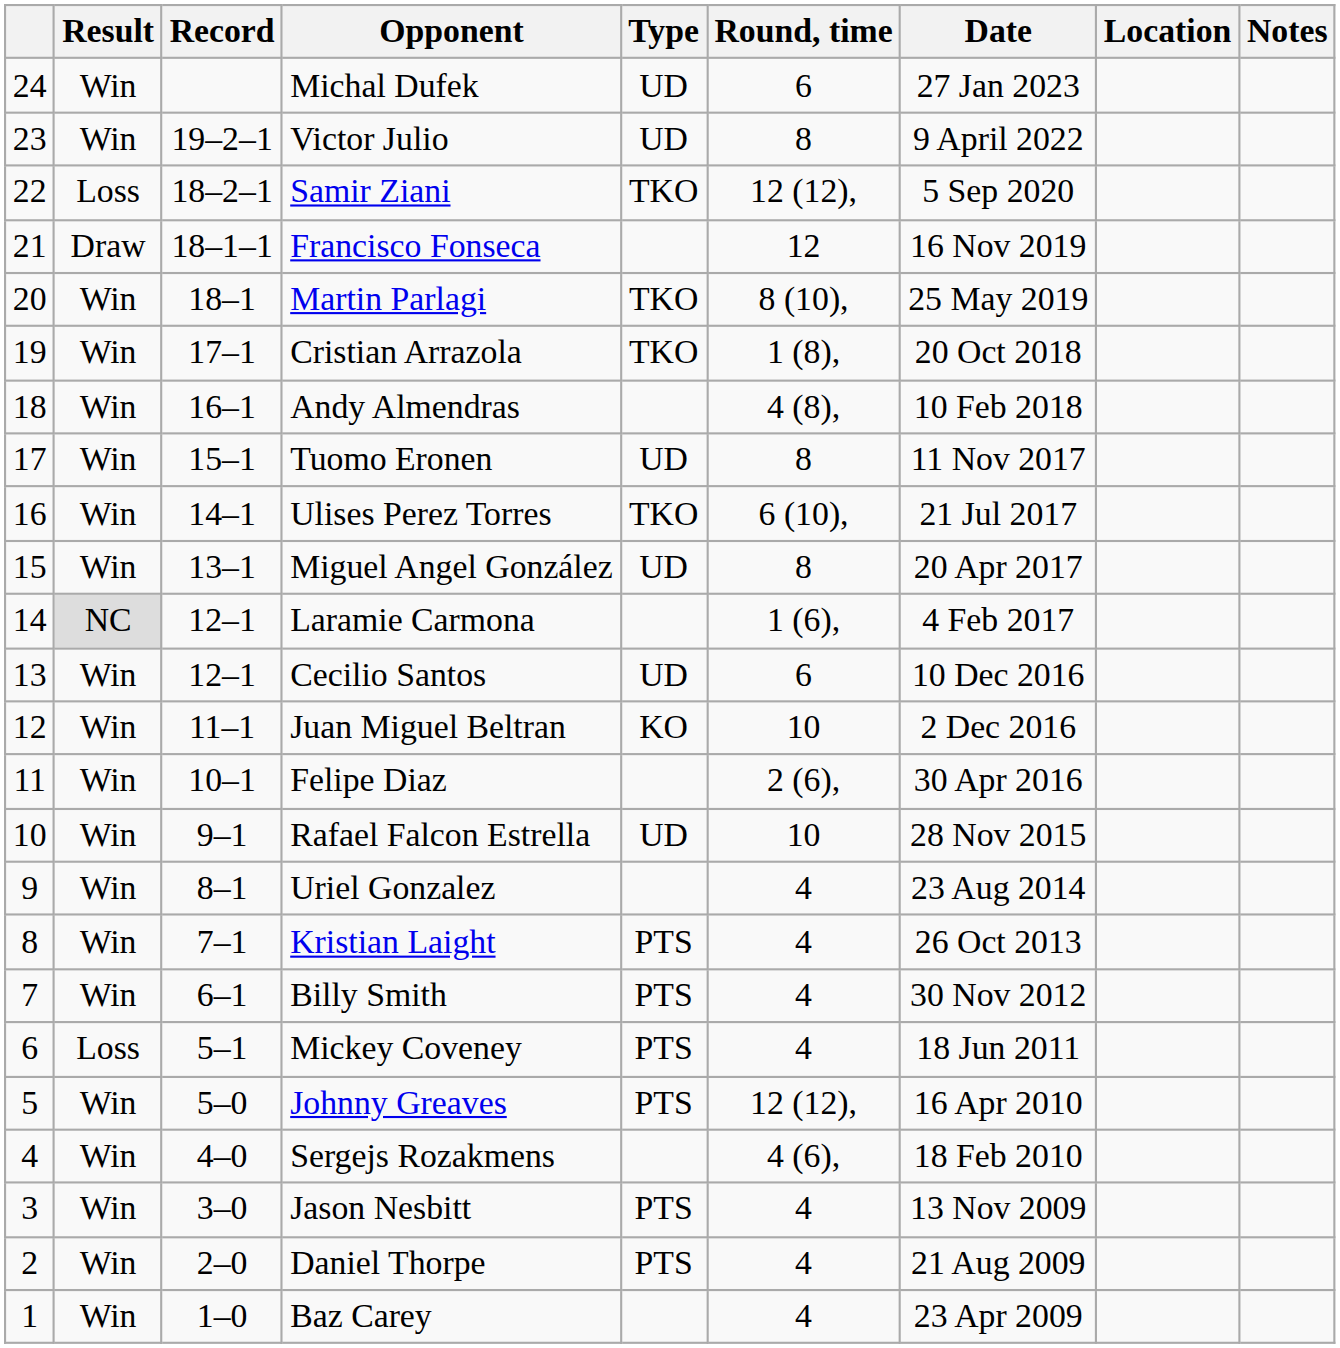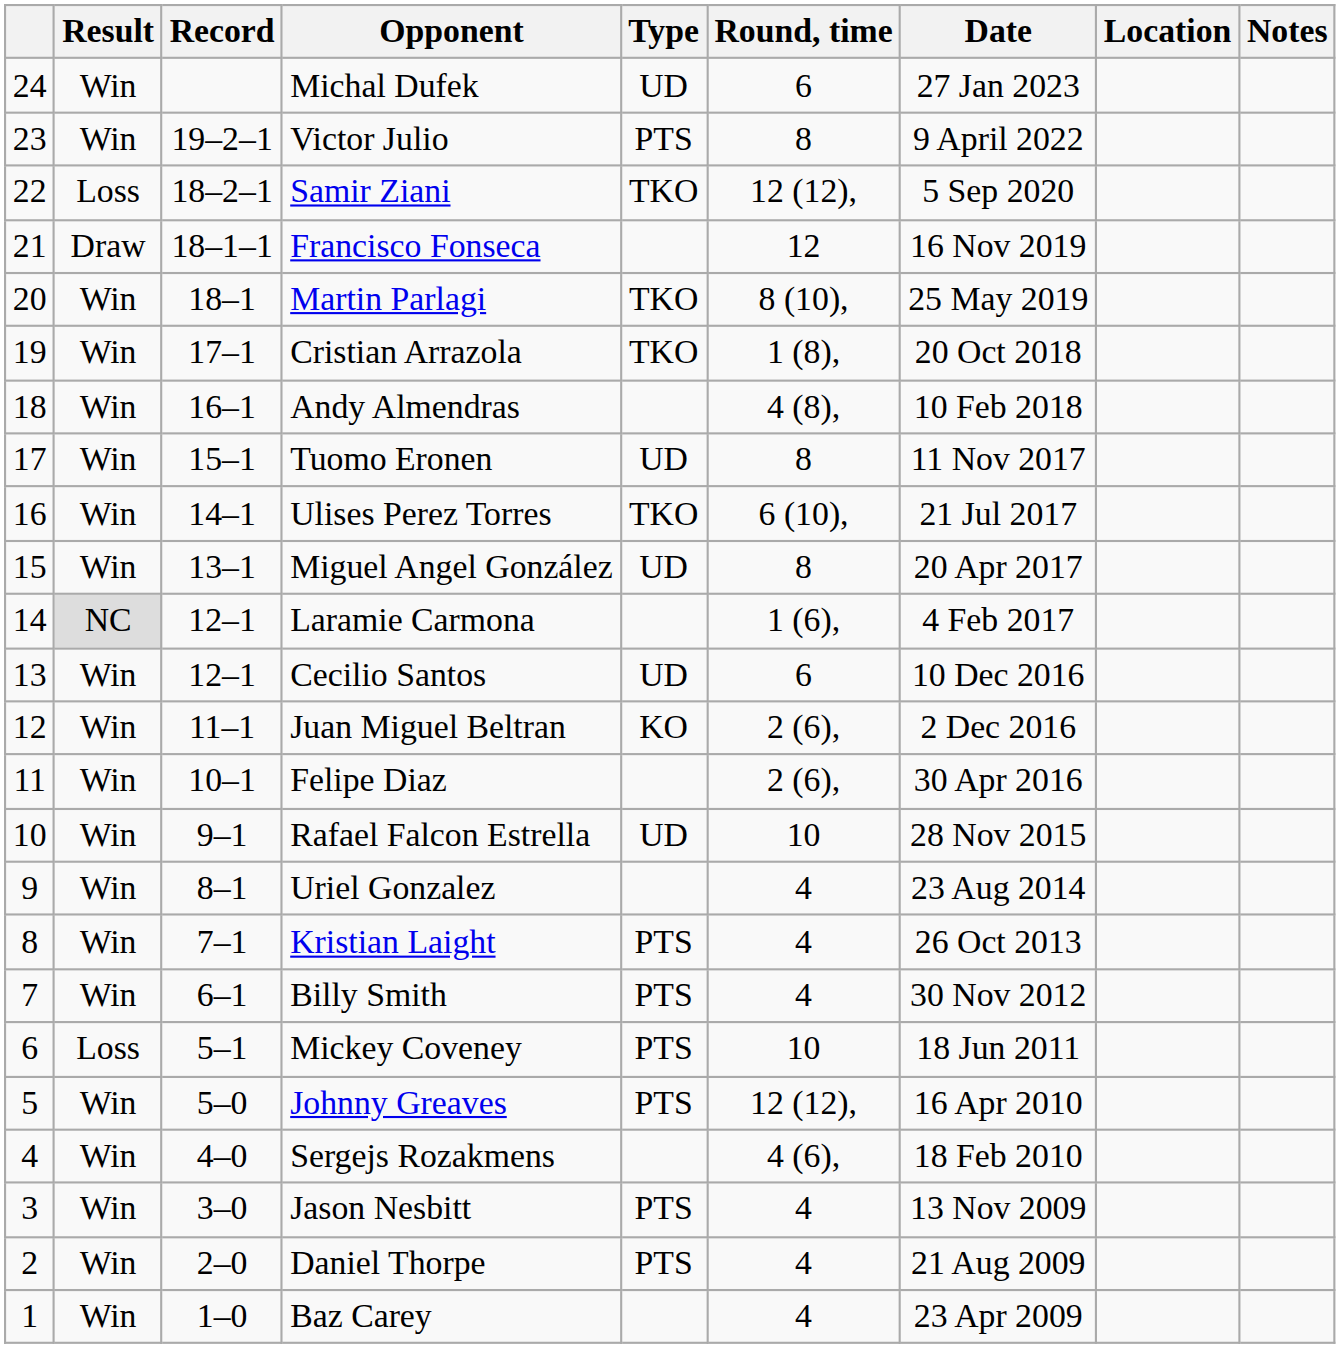Victor Julio | Type: UD -> PTS
Juan Miguel Beltran | Round, time: 10 -> 2 (6),
Mickey Coveney | Round, time: 4 -> 10
